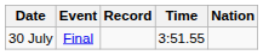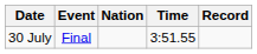columns swapped: Nation <-> Record
